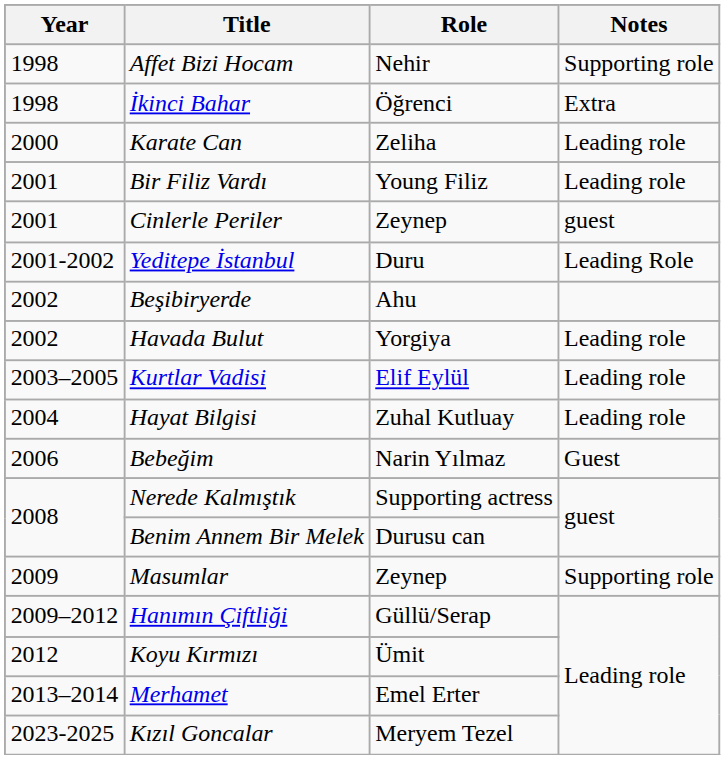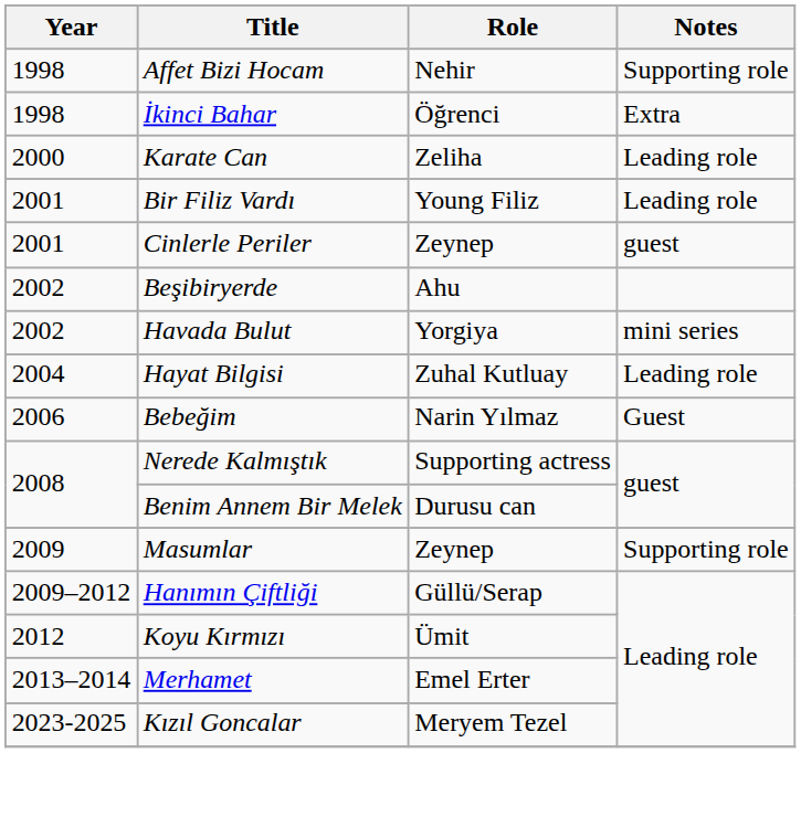- row: 2001-2002 | Yeditepe İstanbul | Duru | Leading Role
Havada Bulut | Notes: Leading role -> mini series
- row: 2003–2005 | Kurtlar Vadisi | Elif Eylül | Leading role
